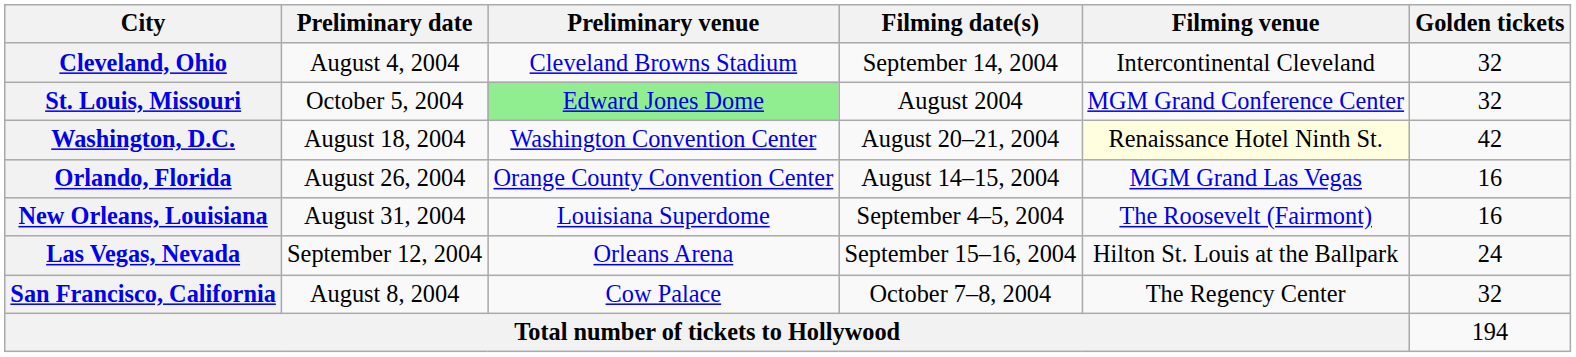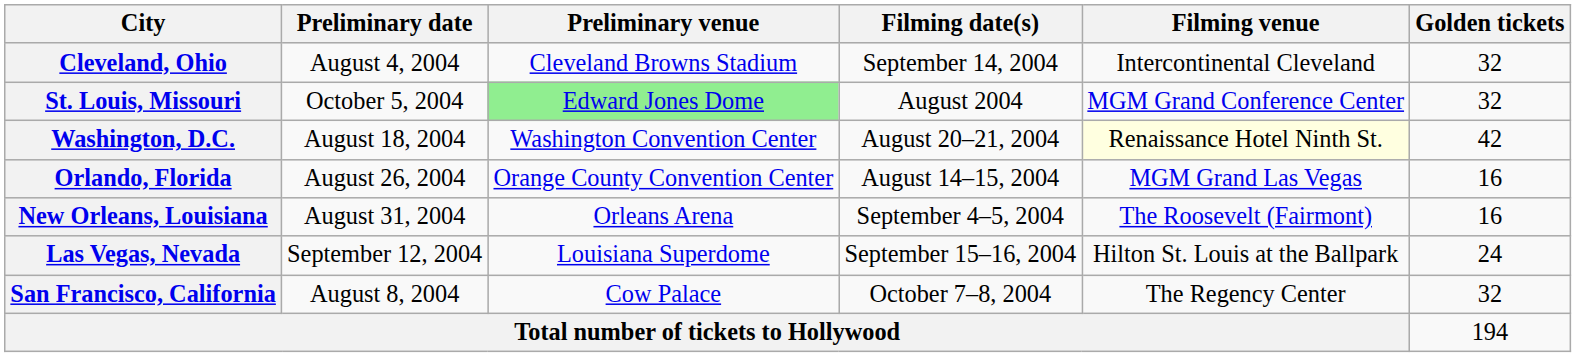New Orleans, Louisiana | Preliminary venue: Louisiana Superdome -> Orleans Arena
Las Vegas, Nevada | Preliminary venue: Orleans Arena -> Louisiana Superdome
